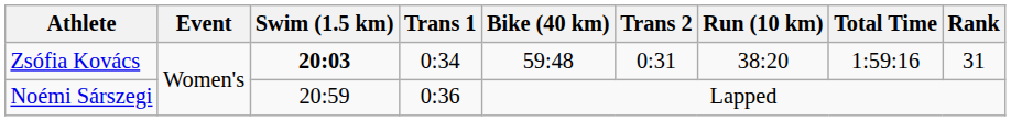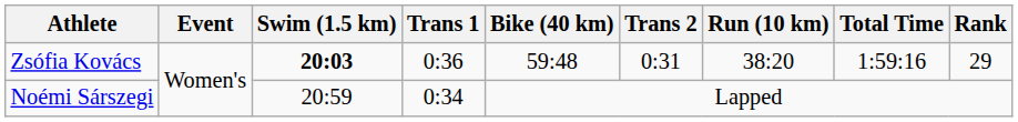Zsófia Kovács | Trans 1: 0:34 -> 0:36
Zsófia Kovács | Rank: 31 -> 29
Noémi Sárszegi | Trans 1: 0:36 -> 0:34
